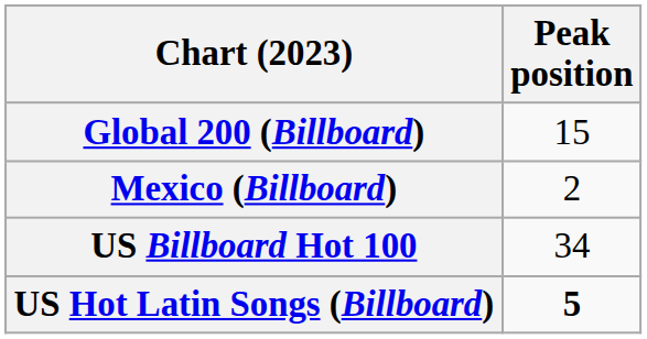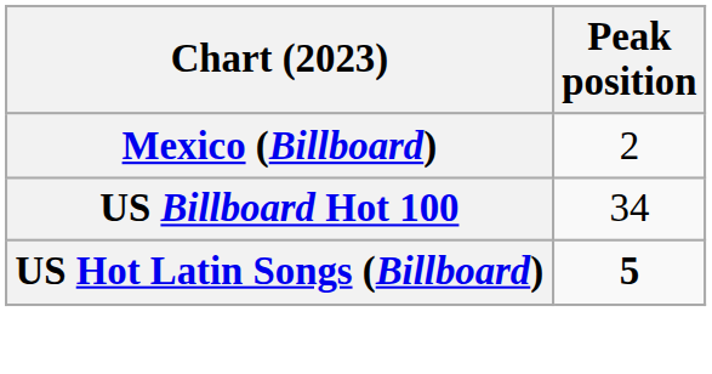- row: Global 200 (Billboard) | 15
